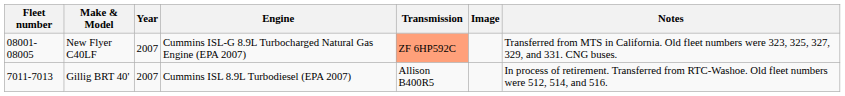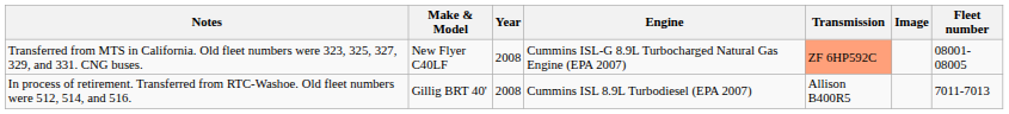columns swapped: Fleet number <-> Notes
New Flyer C40LF | Year: 2007 -> 2008
Gillig BRT 40' | Year: 2007 -> 2008
